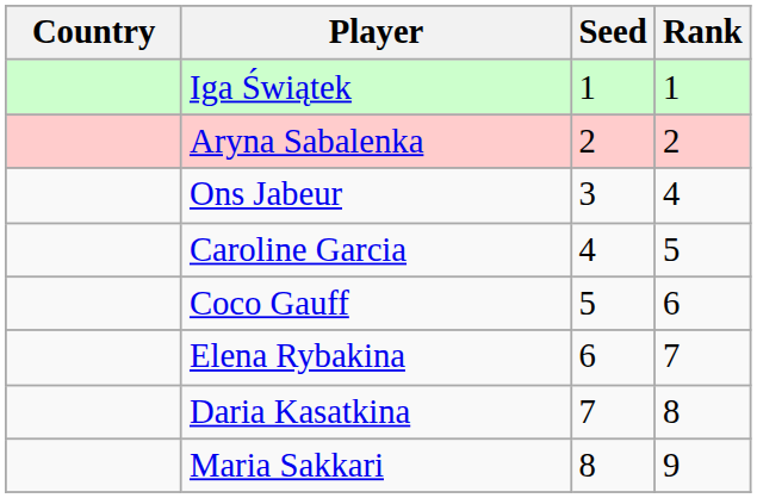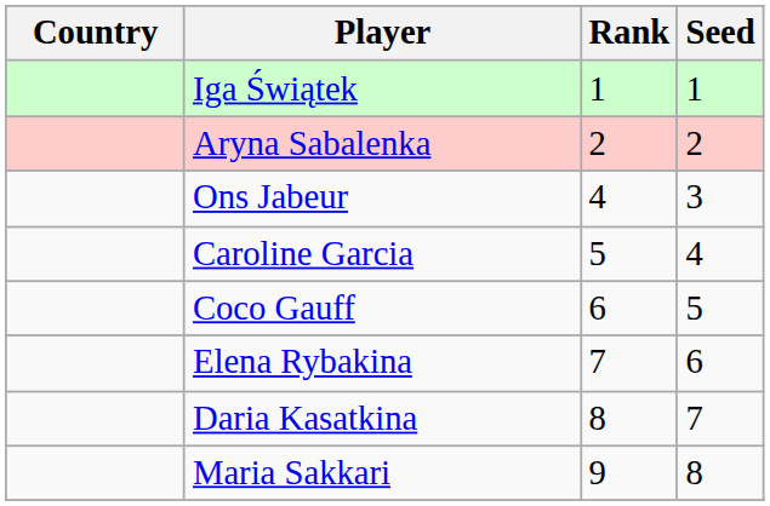columns swapped: Rank <-> Seed
